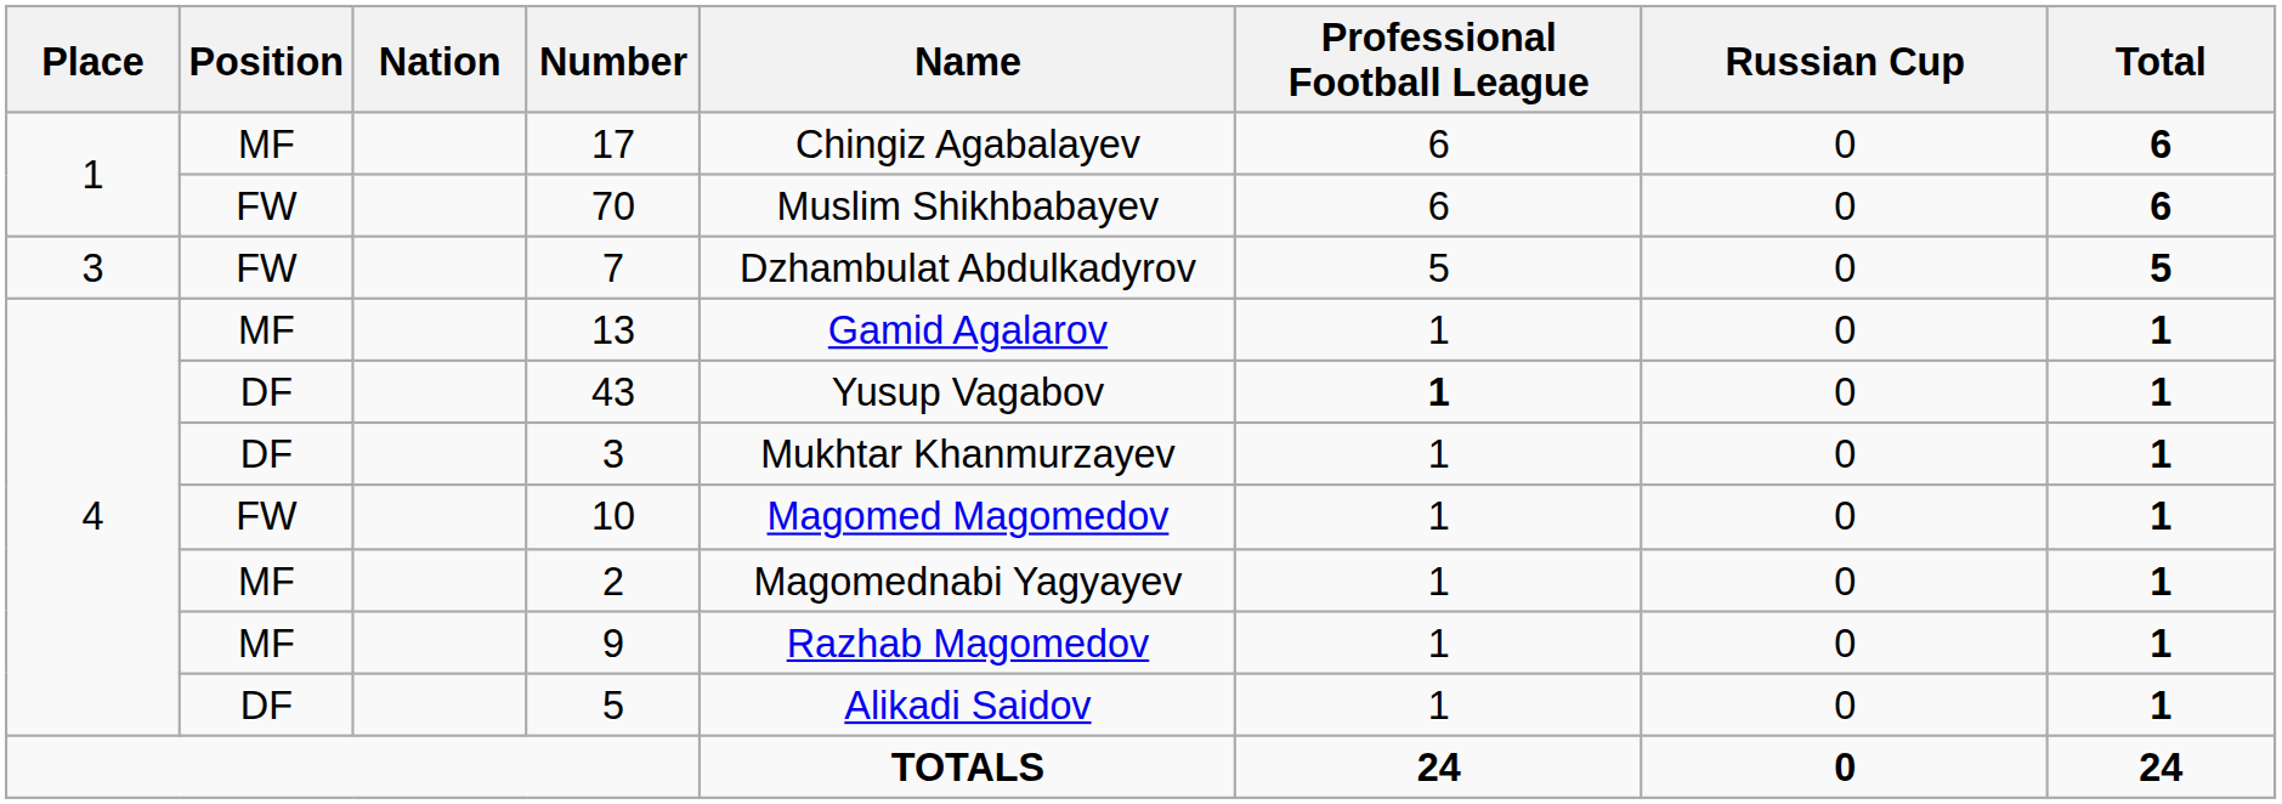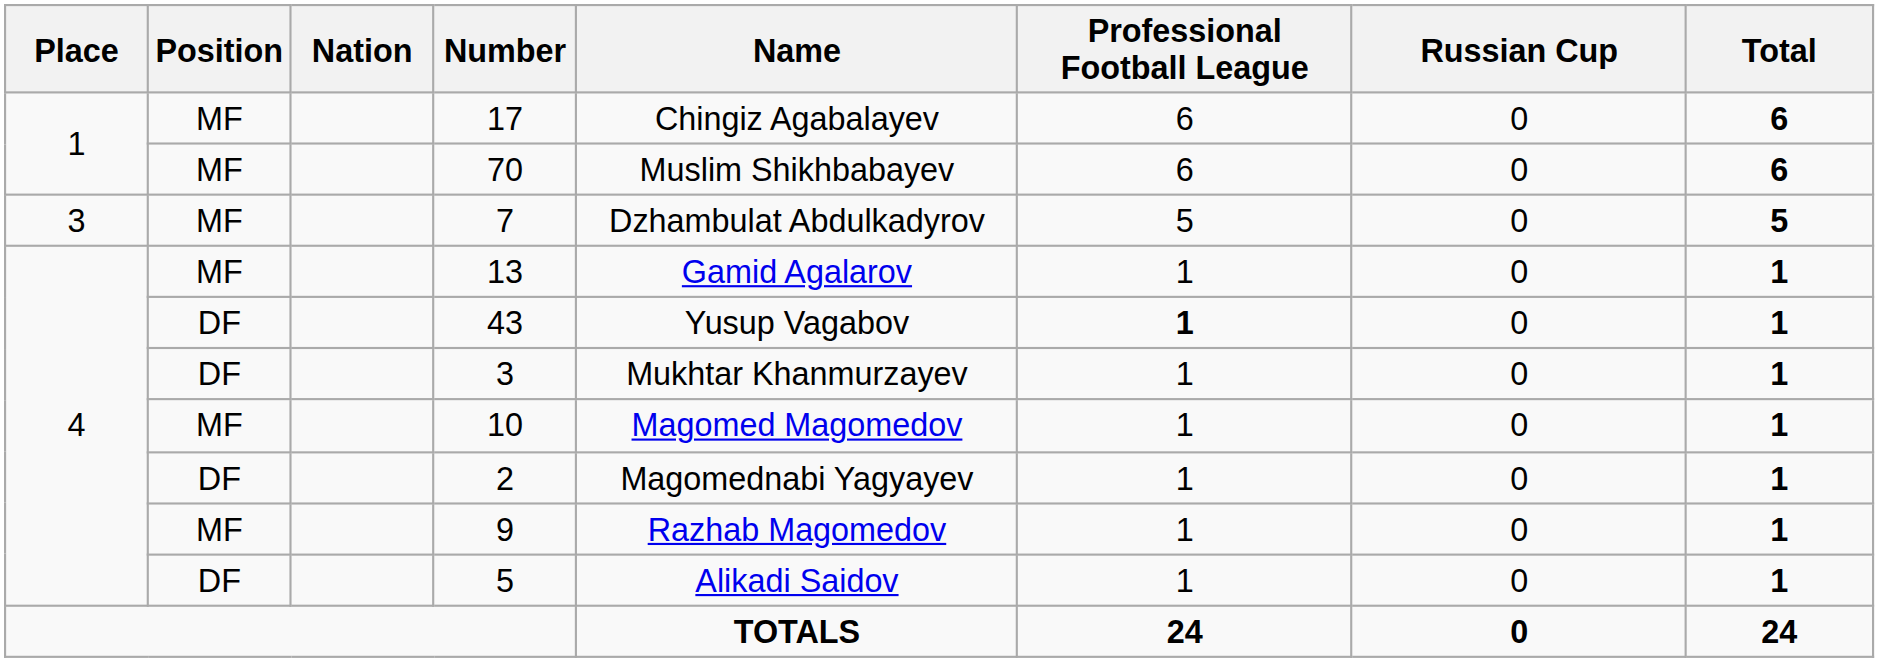70 | Position: FW -> MF
7 | Position: FW -> MF
10 | Position: FW -> MF
2 | Position: MF -> DF
